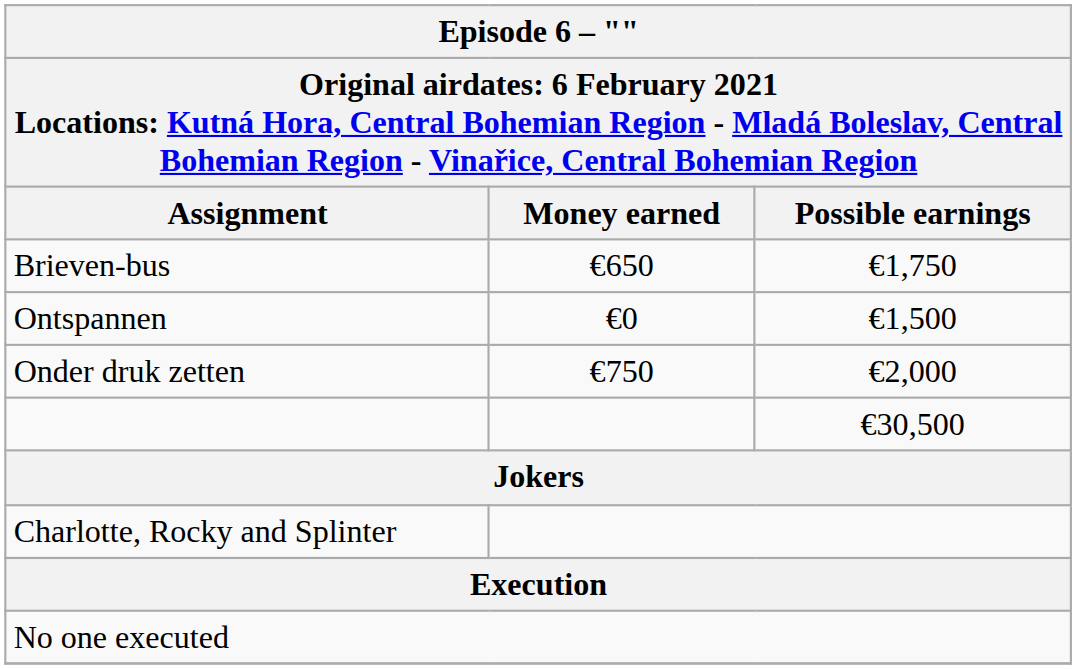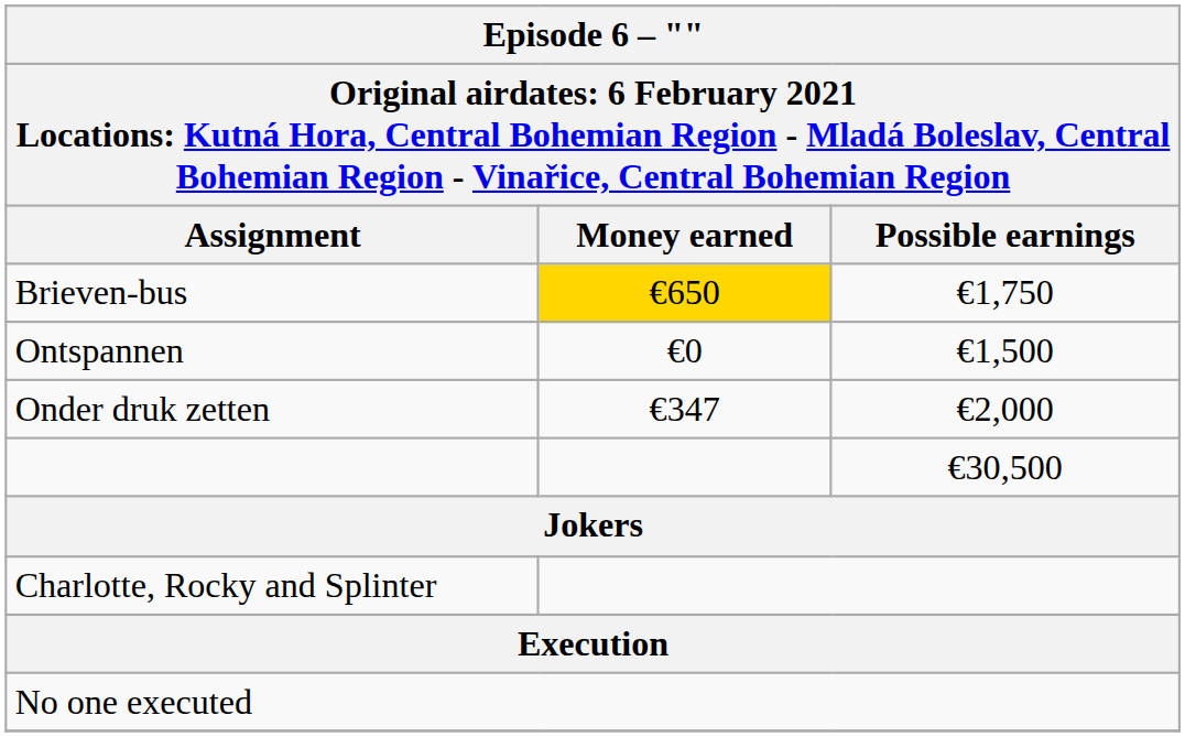Brieven-bus | Money earned: no background -> gold background
Onder druk zetten | Money earned: €750 -> €347
